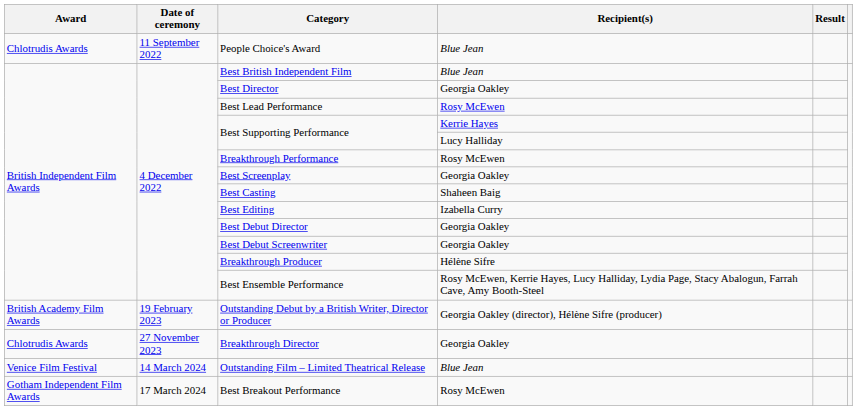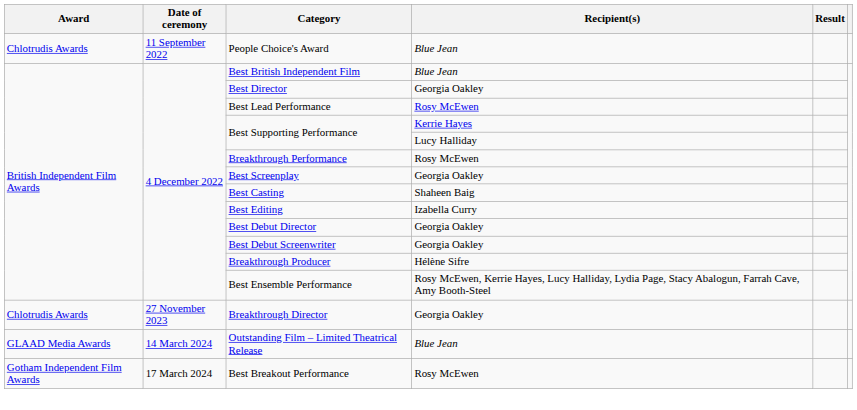- row: British Academy Film Awards | 19 February 2023 | Outstanding Debut by a British Writer, Director or Producer | Georgia Oakley (director), Hélène Sifre (producer)
Outstanding Film – Limited Theatrical Release | Award: Venice Film Festival -> GLAAD Media Awards
